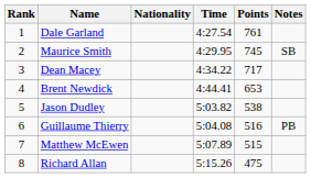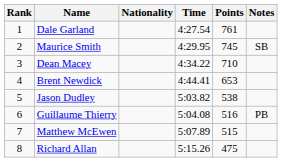Dean Macey | Points: 717 -> 710
